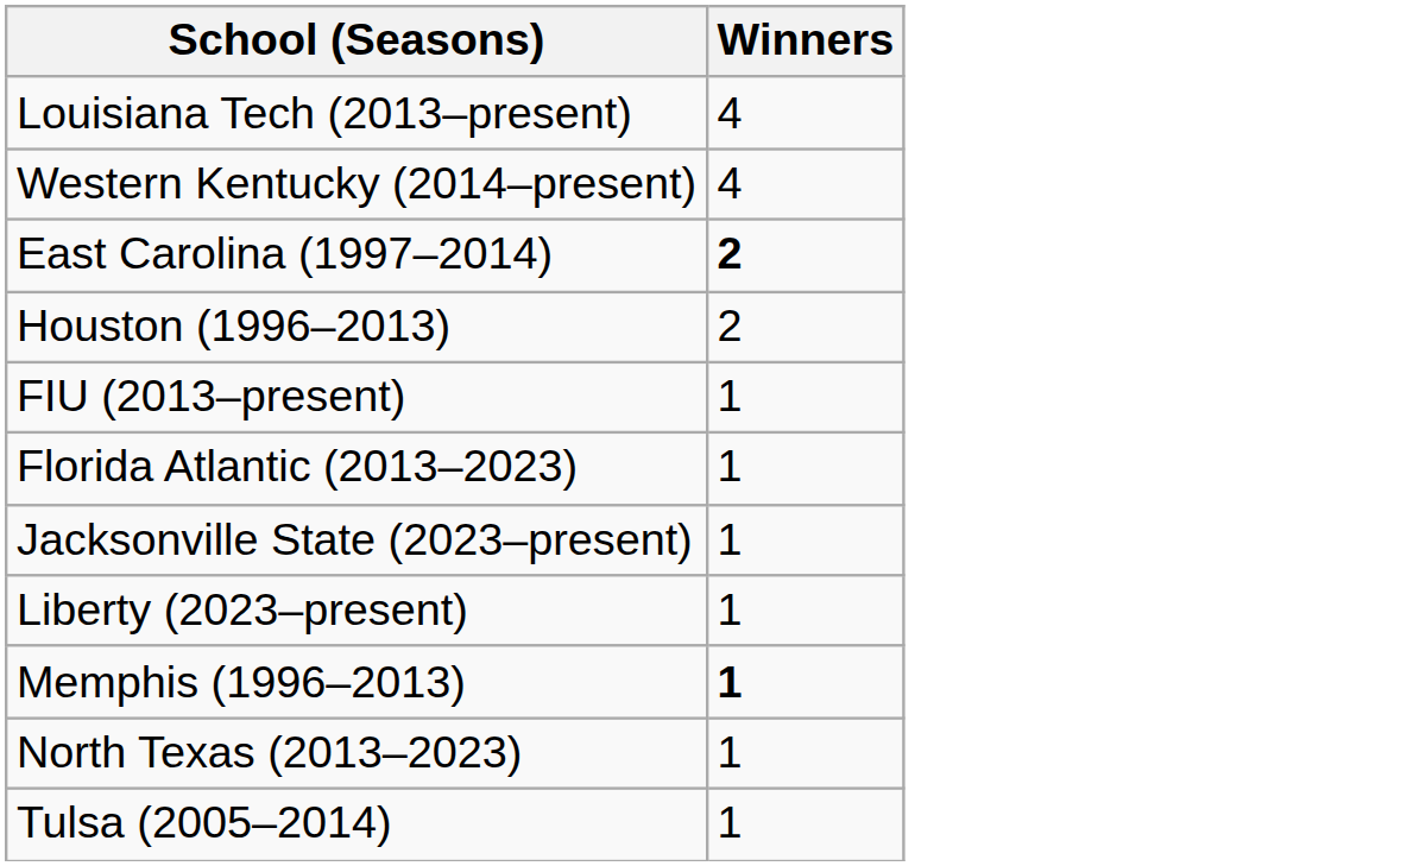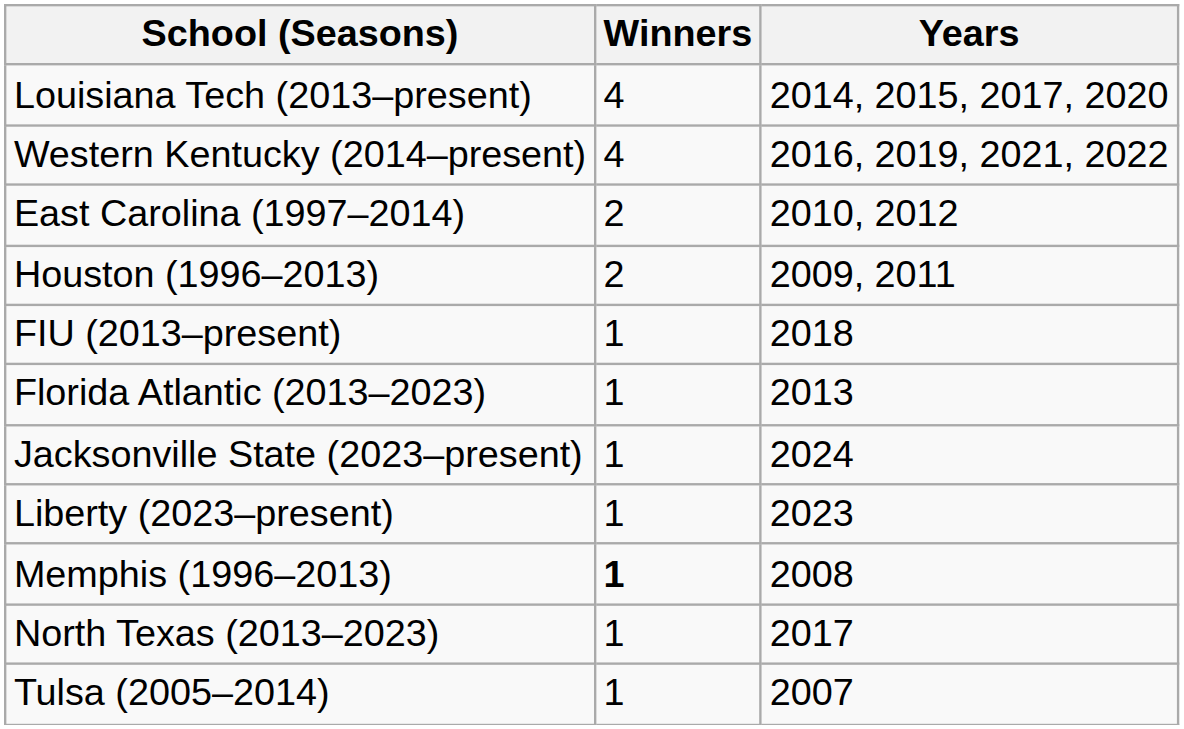+ column: Years | 2014, 2015, 2017, 2020 | 2016, 2019, 2021, 2022 | 2010, 2012 | 2009, 2011 | 2018 | 2013 | 2024 | 2023 | 2008 | 2017 | 2007
East Carolina (1997–2014) | Winners: bold -> normal
